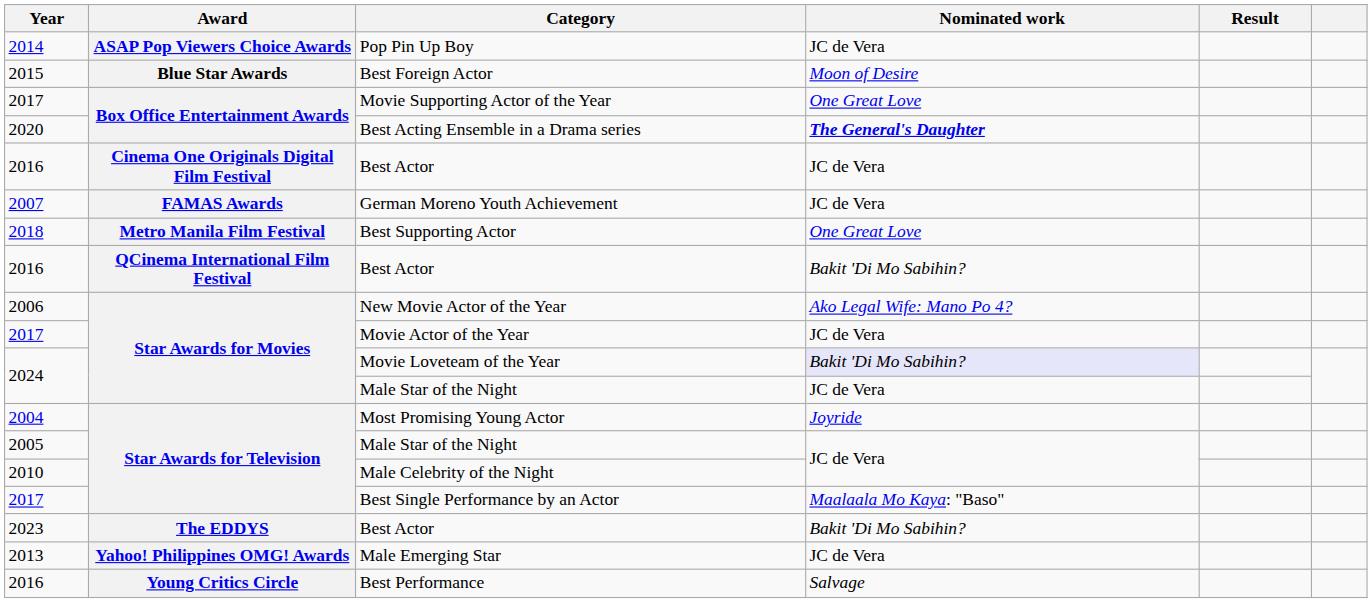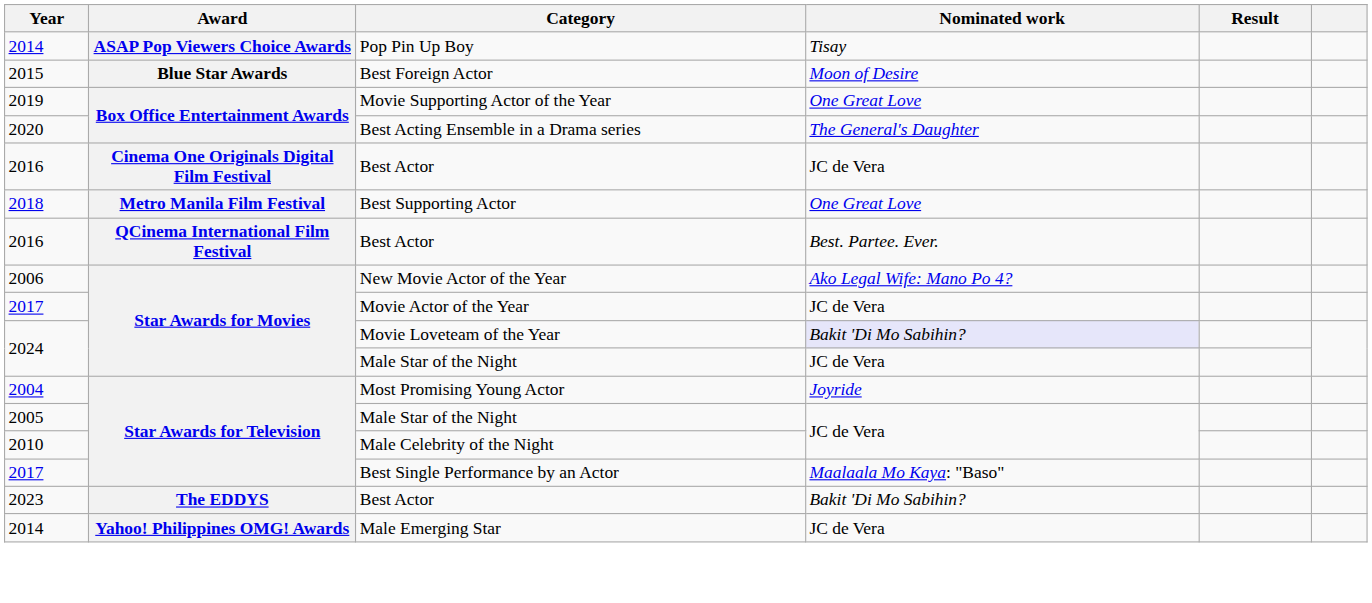Pop Pin Up Boy | Nominated work: JC de Vera -> Tisay
Movie Supporting Actor of the Year | Year: 2017 -> 2019
Best Acting Ensemble in a Drama series | Nominated work: bold -> normal
- row: 2007 | FAMAS Awards | German Moreno Youth Achievement | JC de Vera
QCinema International Film Festival / Best Actor | Nominated work: Bakit 'Di Mo Sabihin? -> Best. Partee. Ever.
Male Emerging Star | Year: 2013 -> 2014
- row: 2016 | Young Critics Circle | Best Performance | Salvage
